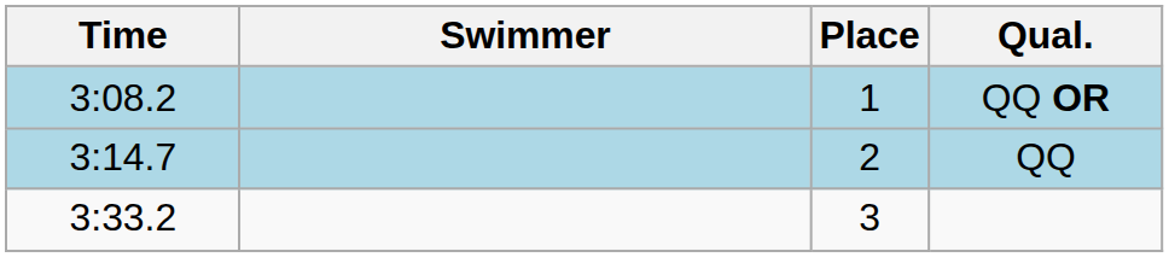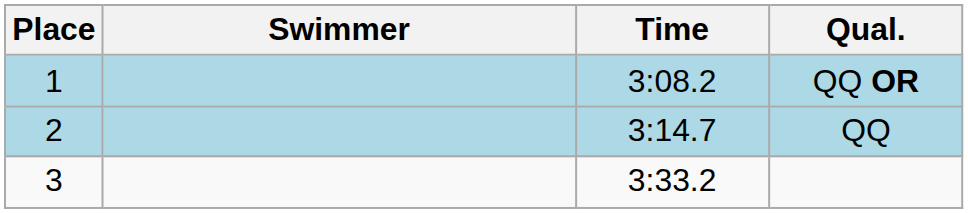columns swapped: Place <-> Time
